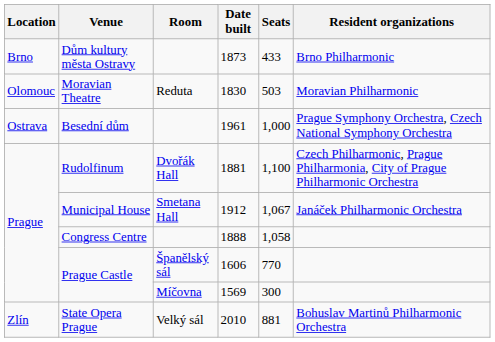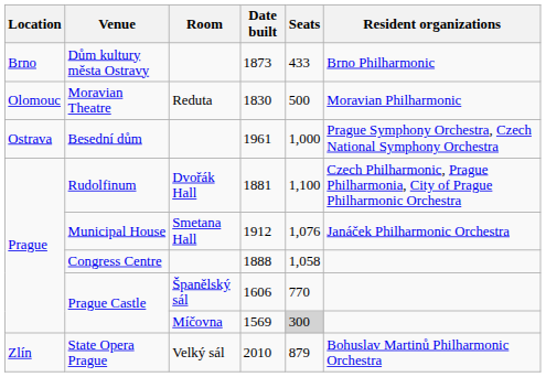1830 | Seats: 503 -> 500
1912 | Seats: 1,067 -> 1,076
1569 | Seats: no background -> lightgrey background
2010 | Seats: 881 -> 879
